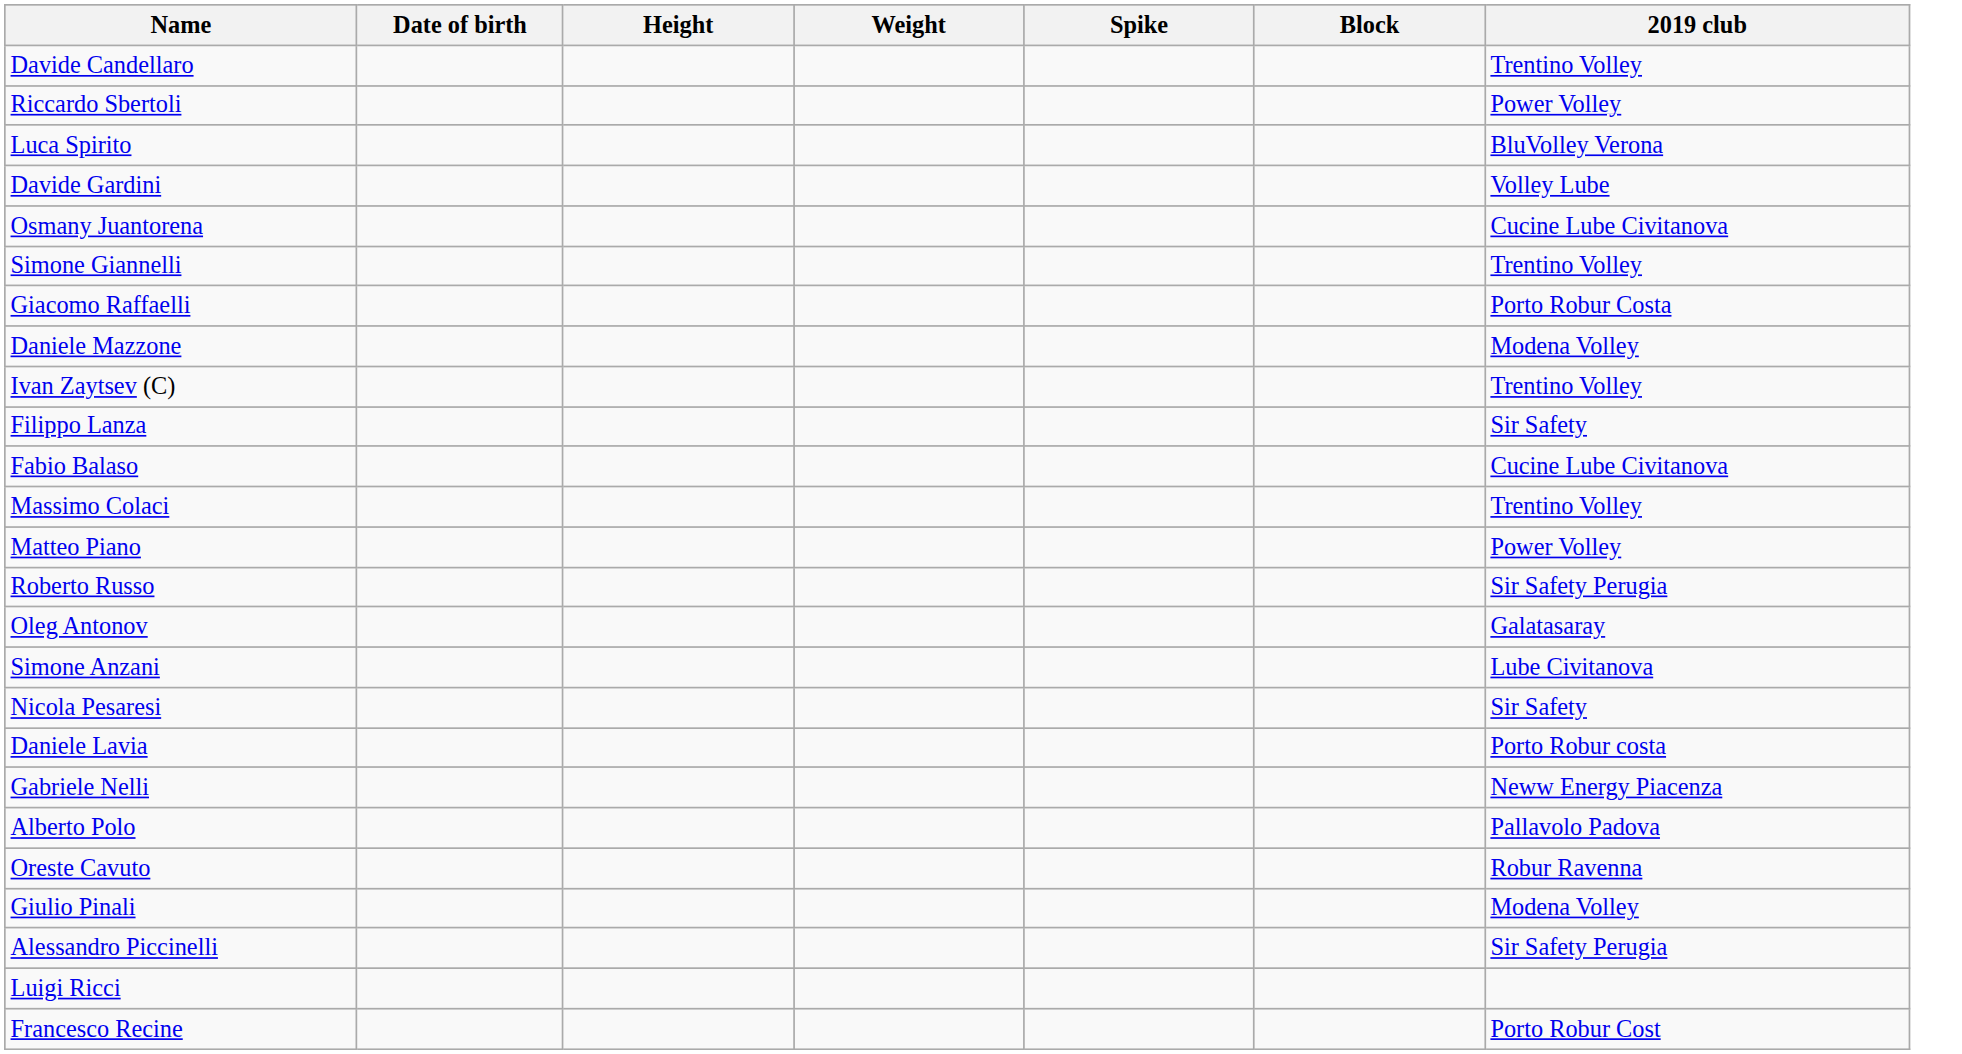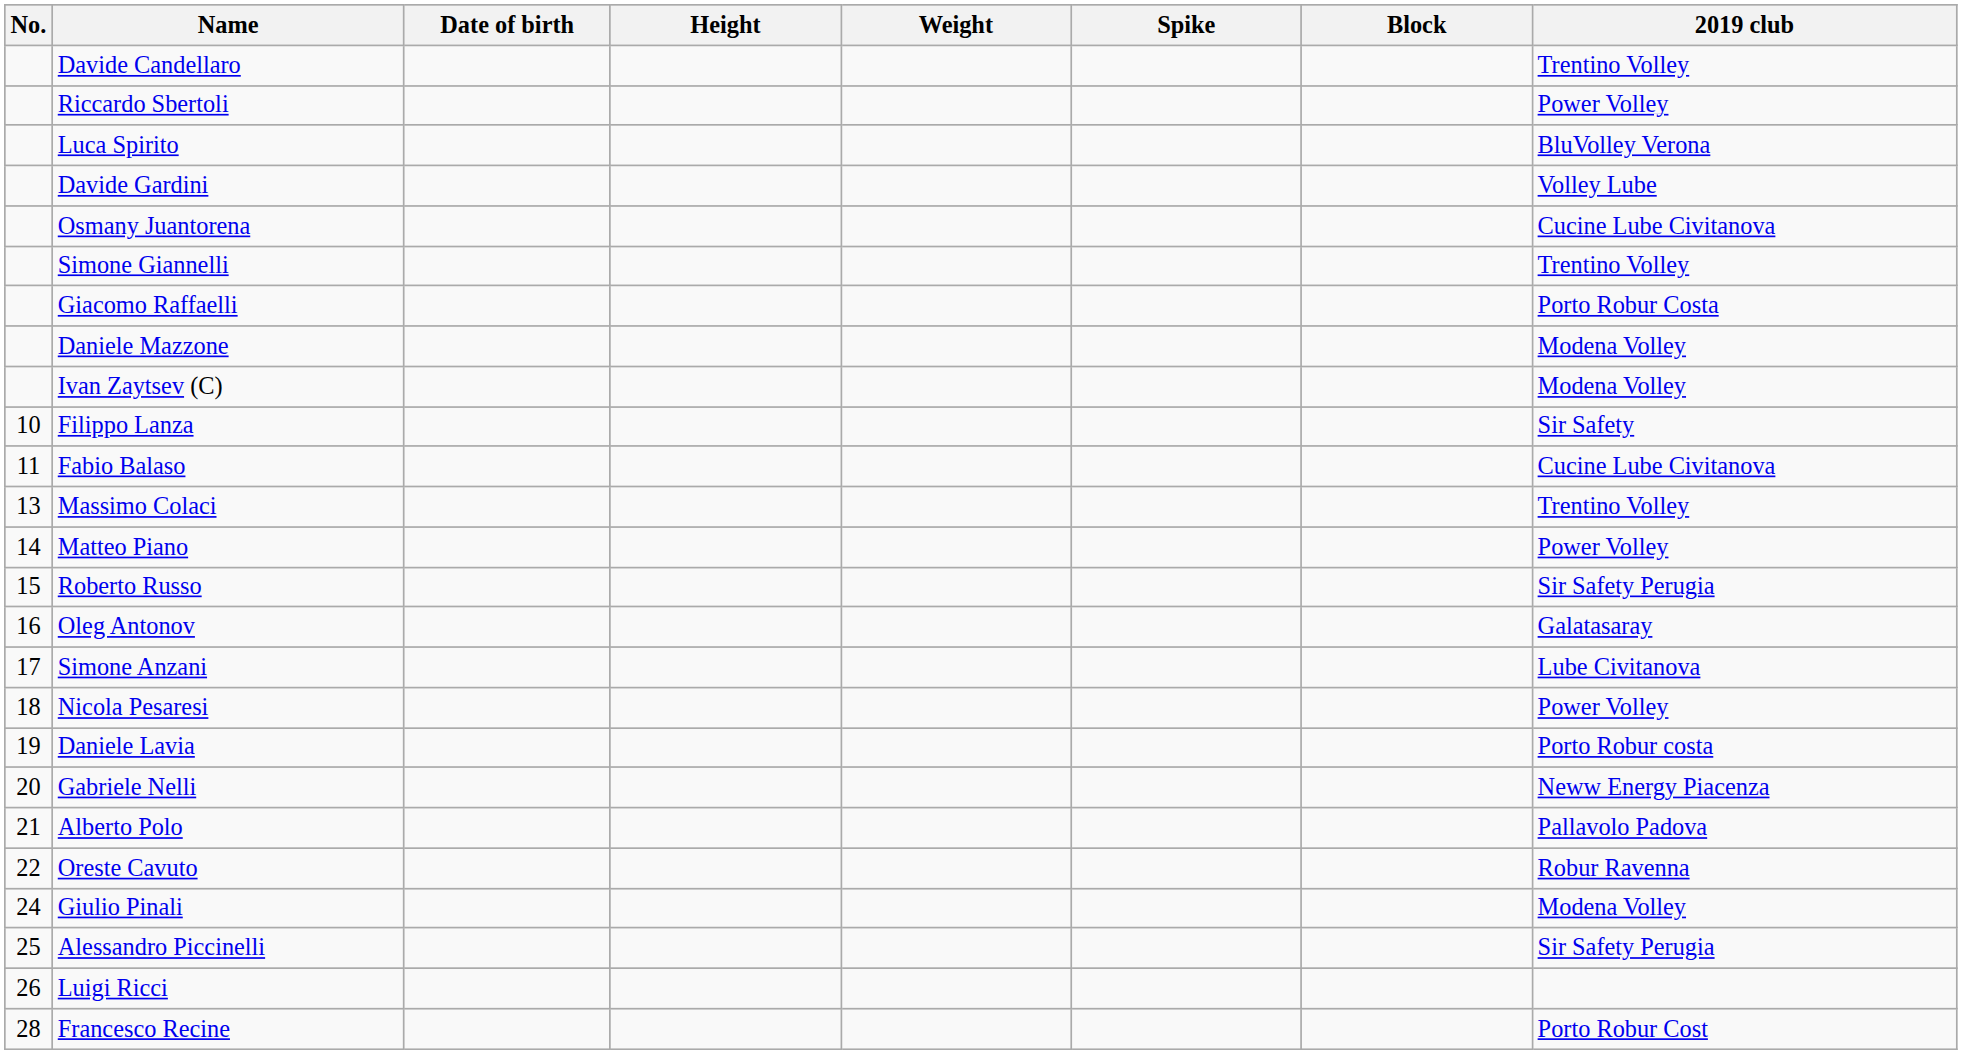+ column: No. | 10 | 11 | 13 | 14 | 15 | 16 | 17 | 18 | 19 | 20 | 21 | 22 | 24 | 25 | 26 | 28
Ivan Zaytsev (C) | 2019 club: Trentino Volley -> Modena Volley
Nicola Pesaresi | 2019 club: Sir Safety -> Power Volley
